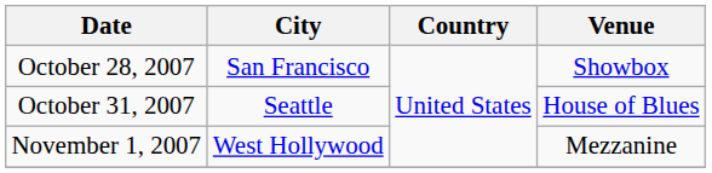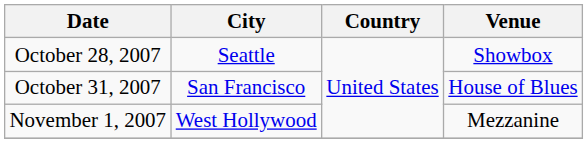October 28, 2007 | City: San Francisco -> Seattle
October 31, 2007 | City: Seattle -> San Francisco
